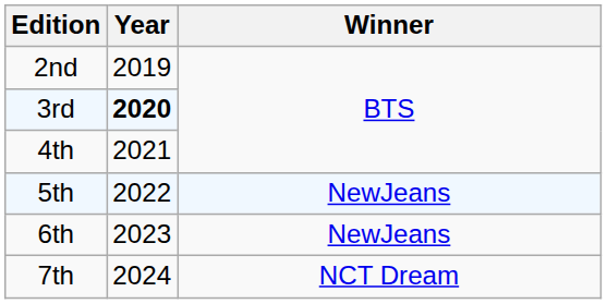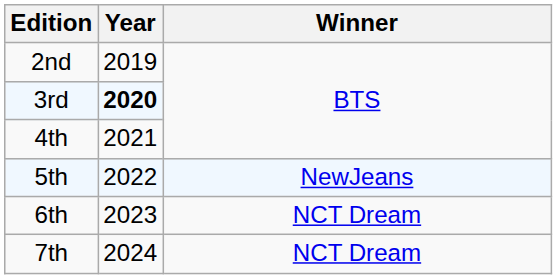6th | Winner: NewJeans -> NCT Dream
